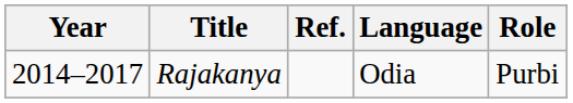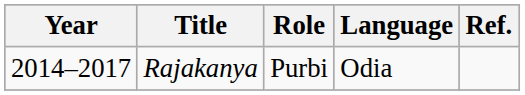columns swapped: Role <-> Ref.
